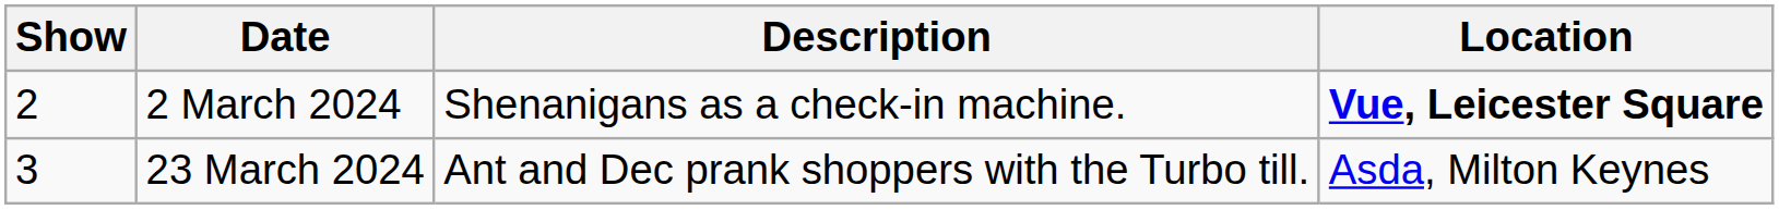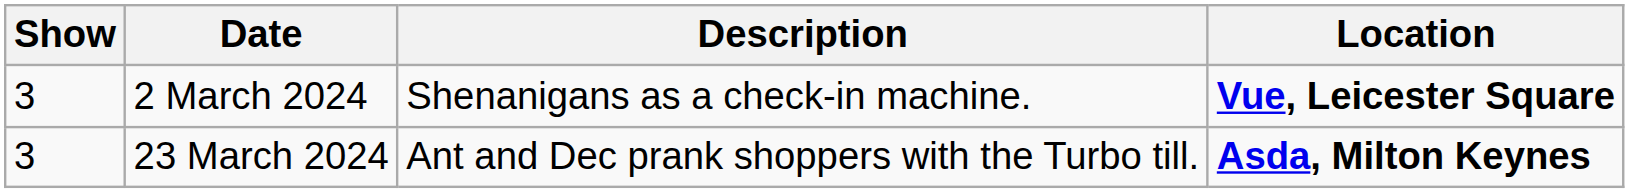2 March 2024 | Show: 2 -> 3
23 March 2024 | Location: normal -> bold
